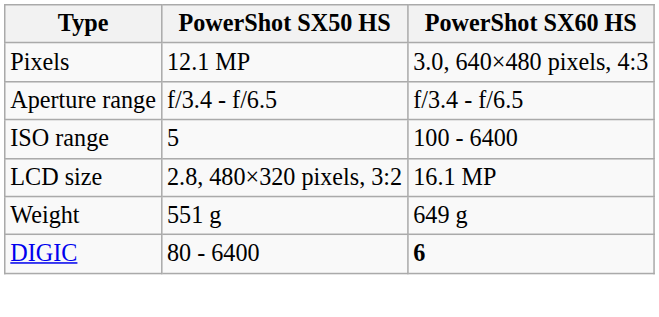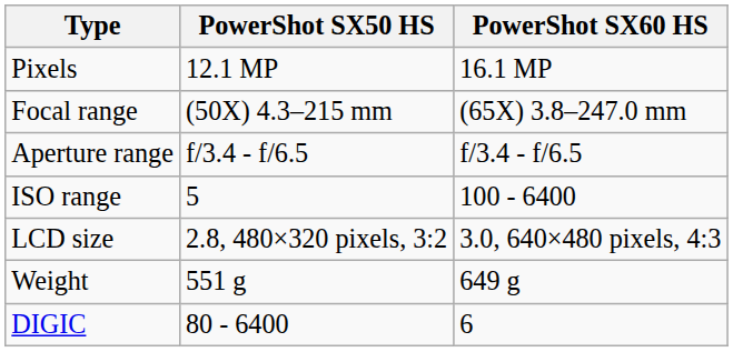Pixels | PowerShot SX60 HS: 3.0, 640×480 pixels, 4:3 -> 16.1 MP
+ row: Focal range | (50X) 4.3–215 mm | (65X) 3.8–247.0 mm
LCD size | PowerShot SX60 HS: 16.1 MP -> 3.0, 640×480 pixels, 4:3
DIGIC | PowerShot SX60 HS: bold -> normal
